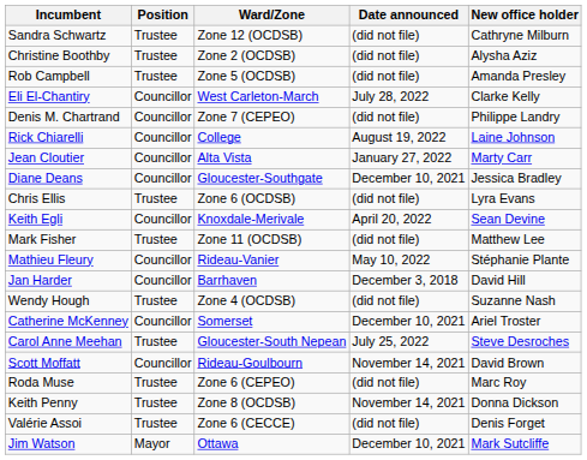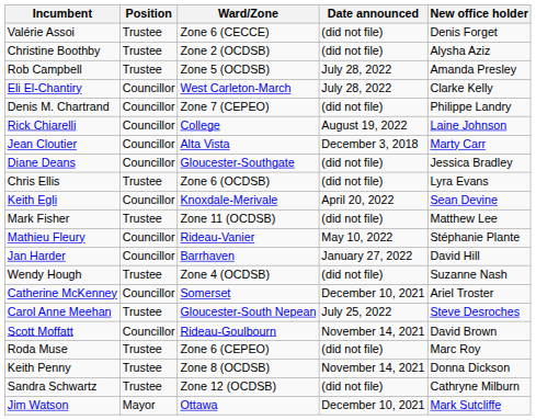rows swapped: Valérie Assoi <-> Sandra Schwartz
Rob Campbell | Date announced: (did not file) -> July 28, 2022
Jean Cloutier | Date announced: January 27, 2022 -> December 3, 2018
Diane Deans | Date announced: December 10, 2021 -> (did not file)
Jan Harder | Date announced: December 3, 2018 -> January 27, 2022
